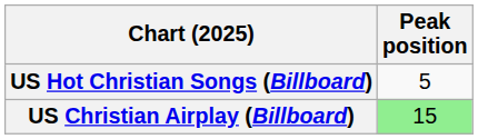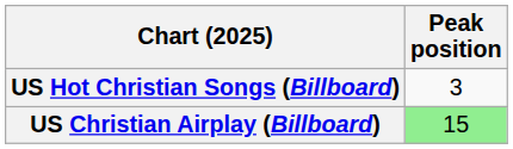US Hot Christian Songs (Billboard) | Peak position: 5 -> 3
